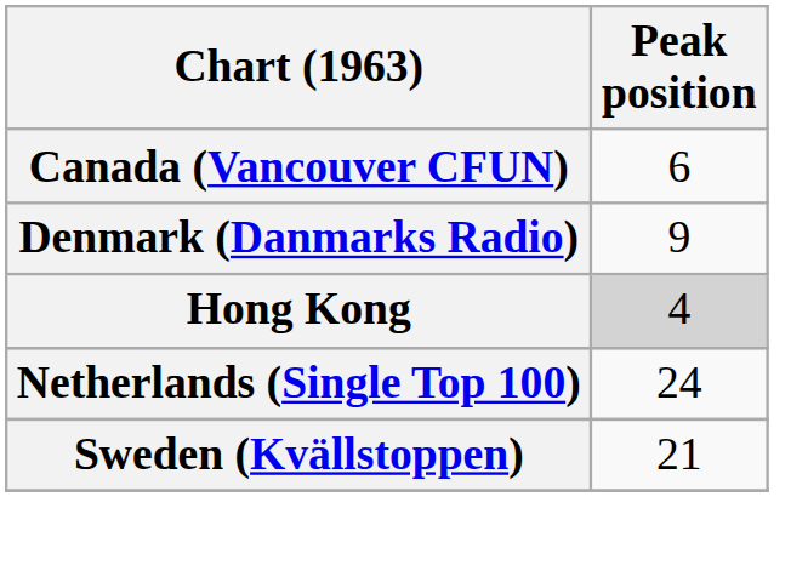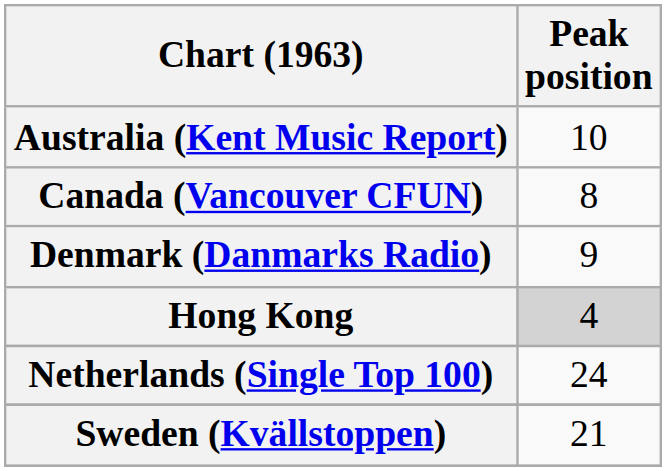+ row: Australia (Kent Music Report) | 10
Canada (Vancouver CFUN) | Peak position: 6 -> 8
